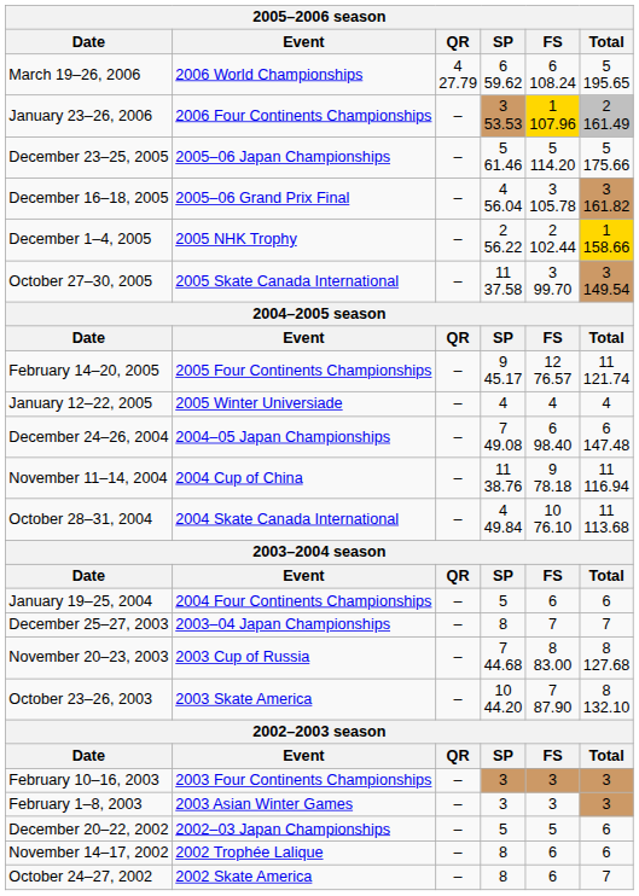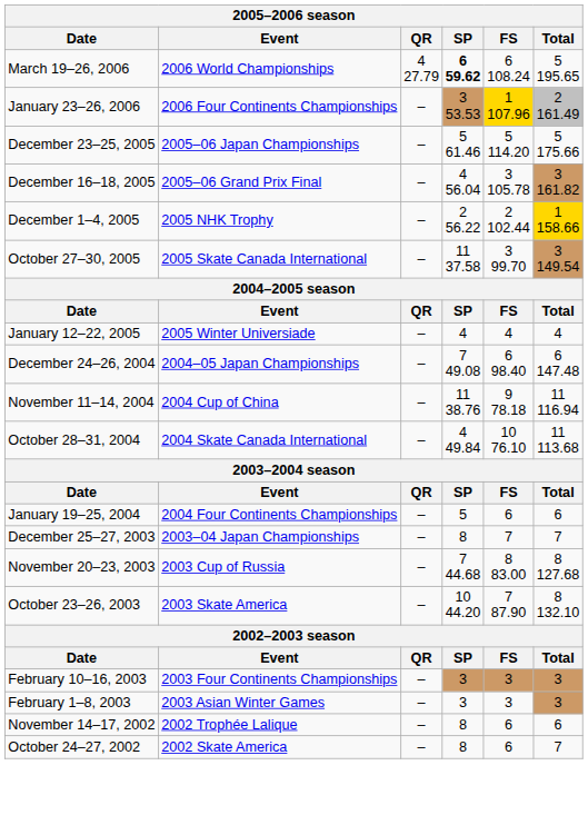March 19–26, 2006 | SP: normal -> bold
- row: February 14–20, 2005 | 2005 Four Continents Championships | – | 9 45.17 | 12 76.57 | 11 121.74
- row: December 20–22, 2002 | 2002–03 Japan Championships | – | 5 | 5 | 6
